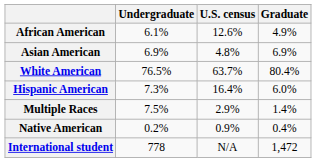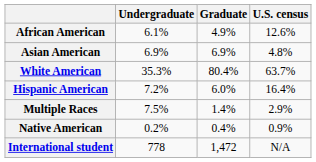columns swapped: Graduate <-> U.S. census
White American | Undergraduate: 76.5% -> 35.3%
Hispanic American | Undergraduate: 7.3% -> 7.2%
